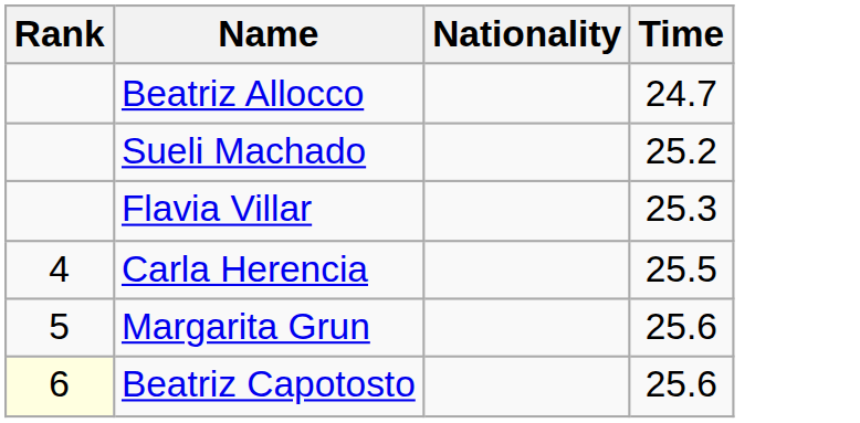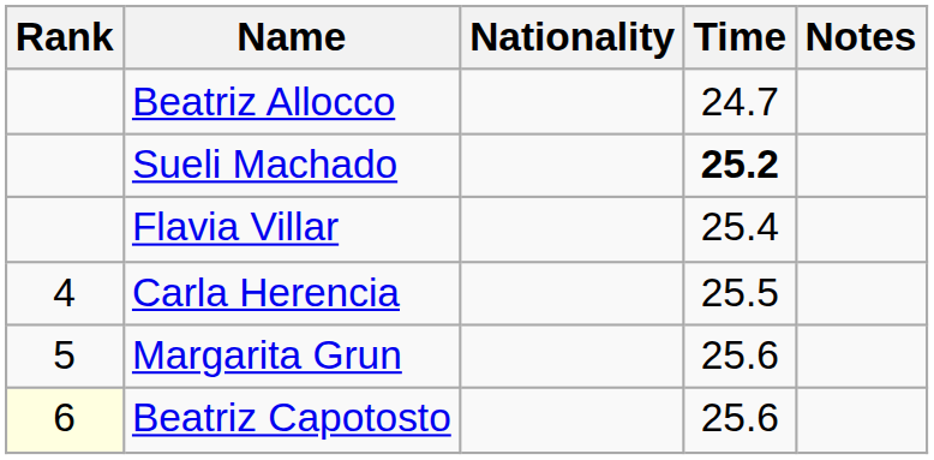+ column: Notes
Sueli Machado | Time: normal -> bold
Flavia Villar | Time: 25.3 -> 25.4
